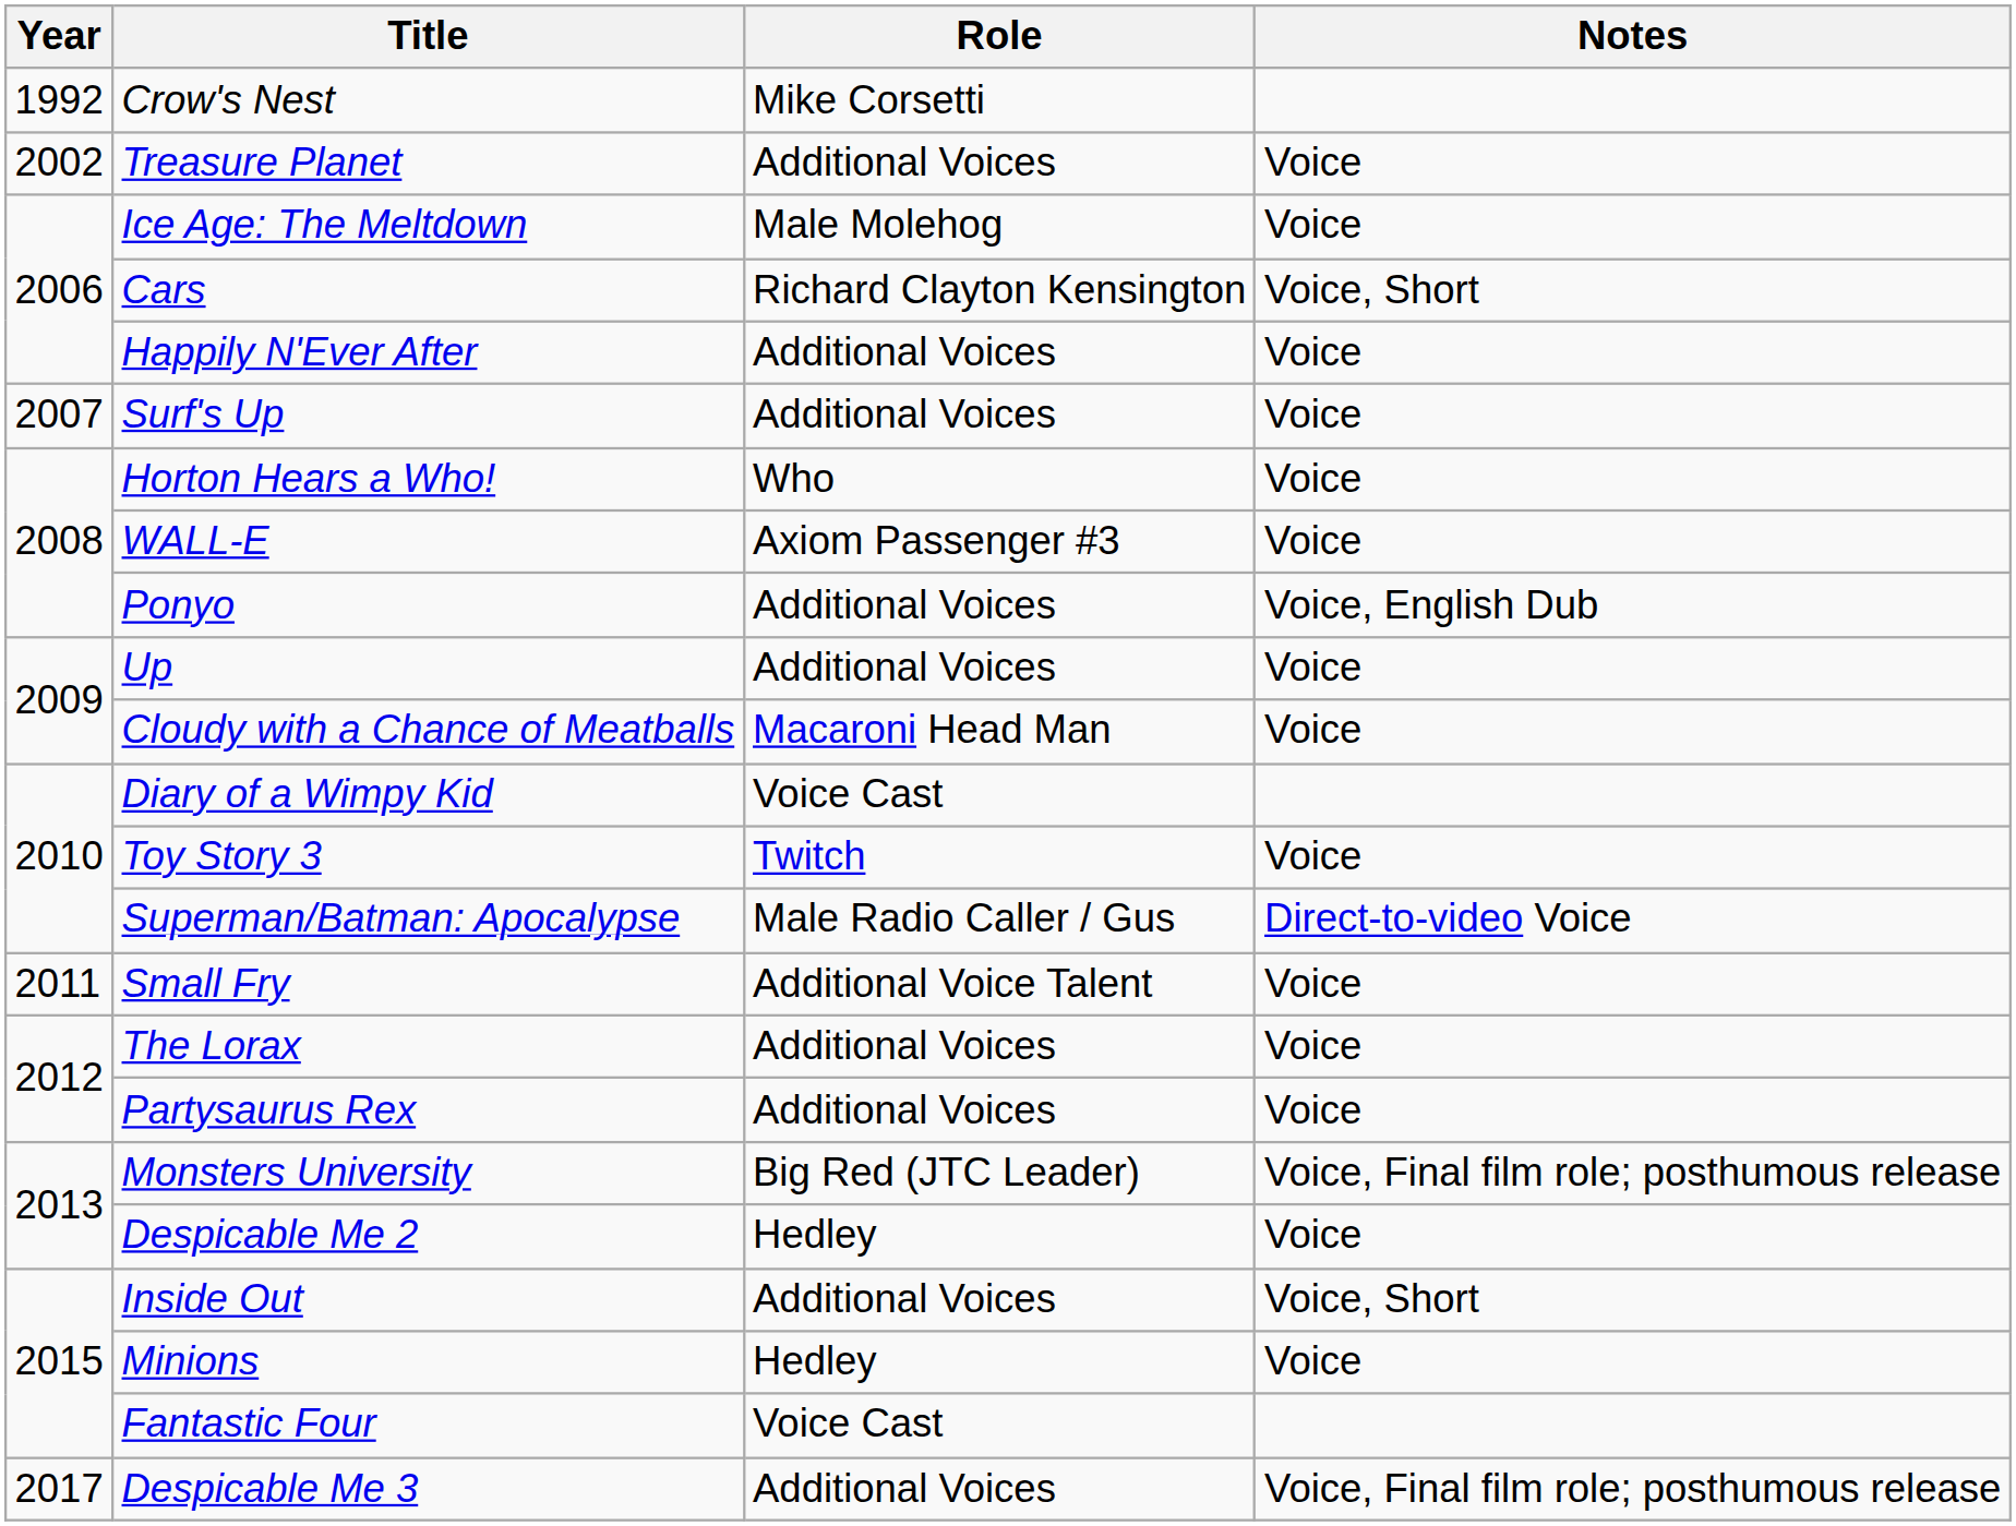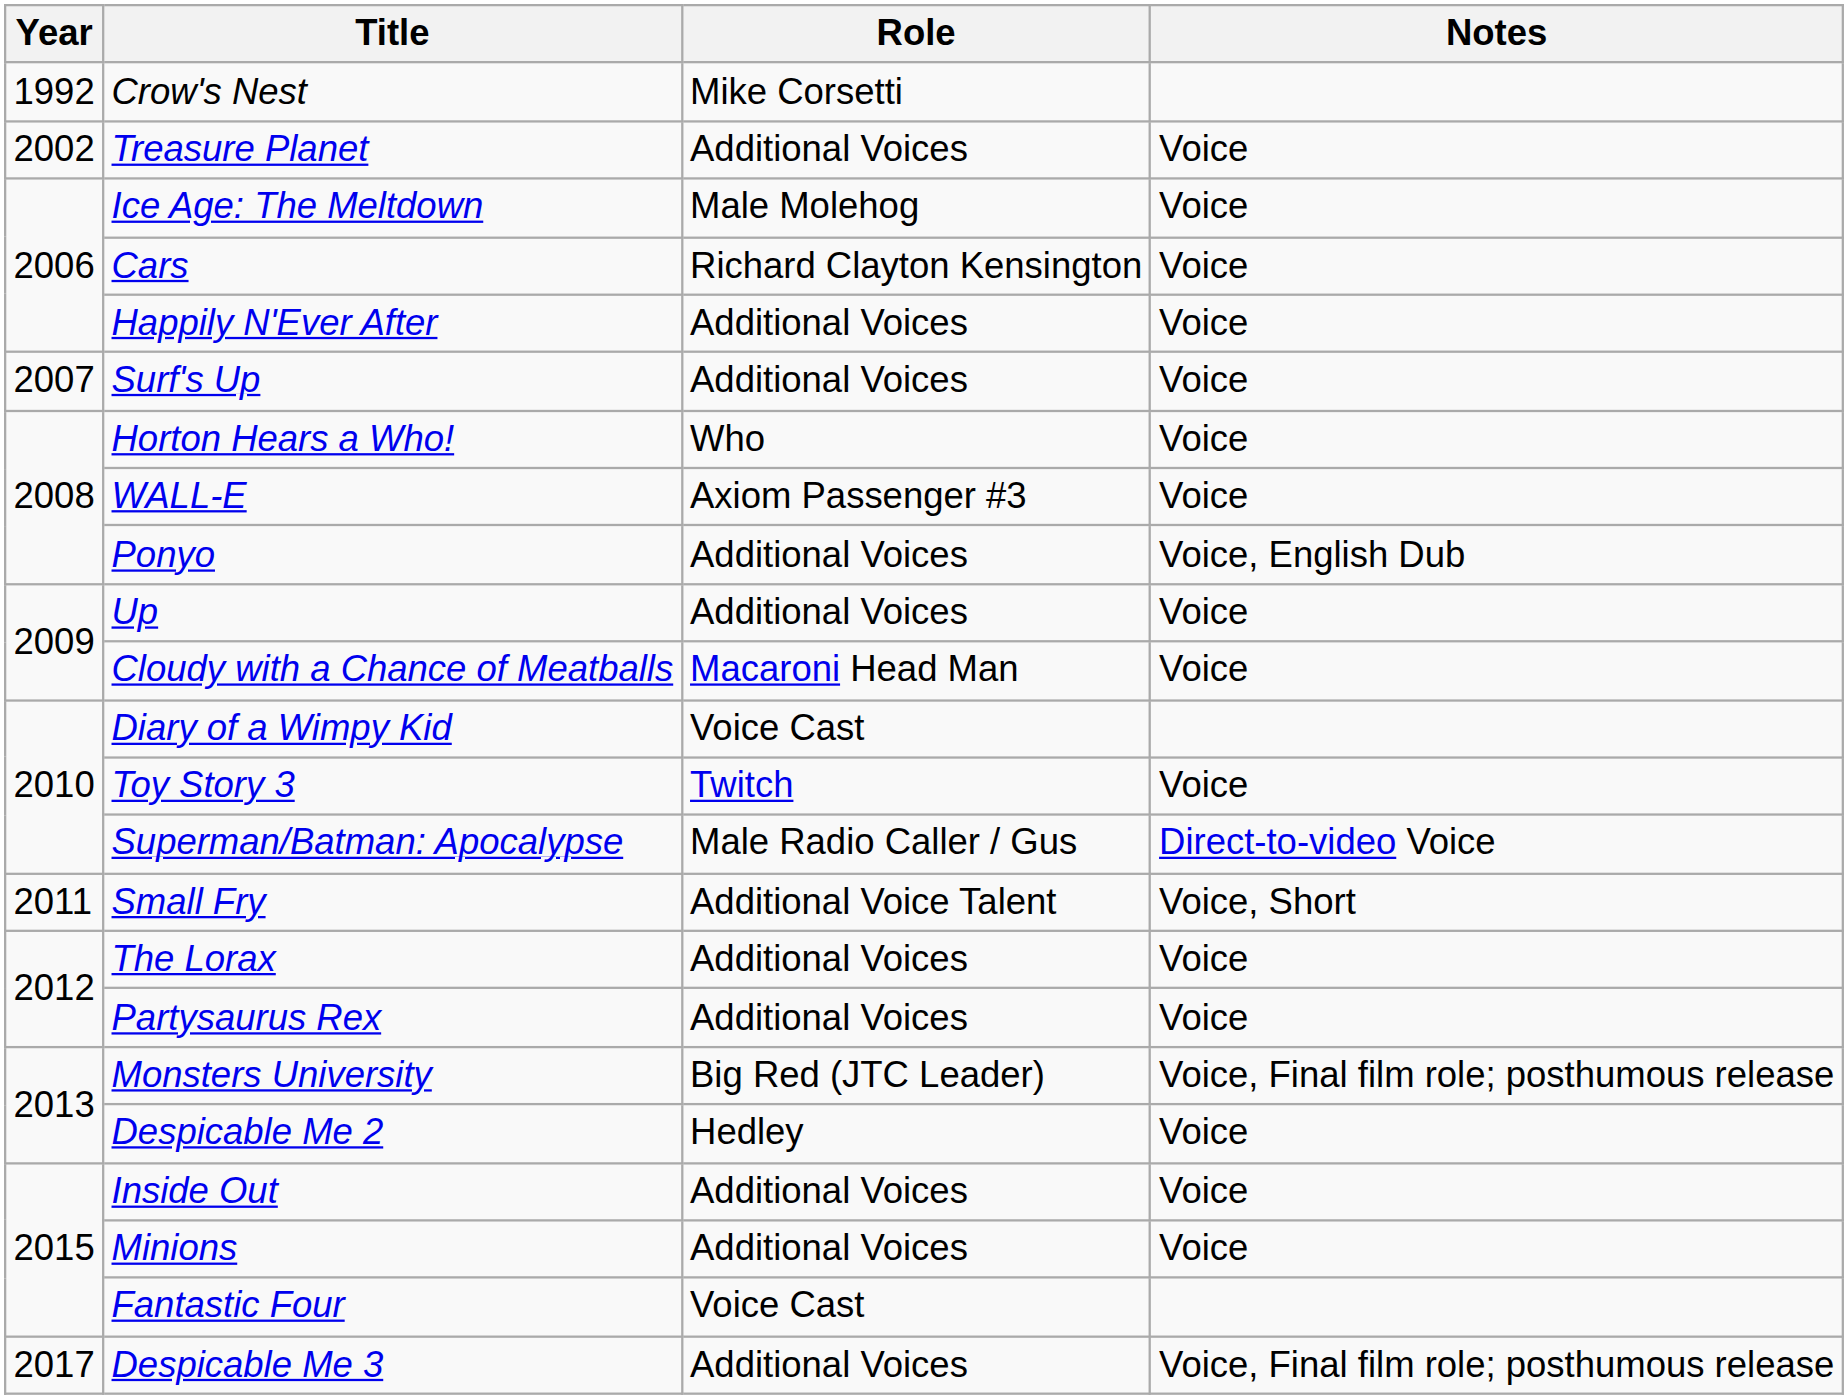Cars | Notes: Voice, Short -> Voice
Small Fry | Notes: Voice -> Voice, Short
Inside Out | Notes: Voice, Short -> Voice
Minions | Role: Hedley -> Additional Voices
